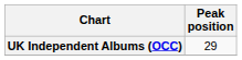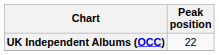UK Independent Albums (OCC) | Peak position: 29 -> 22
